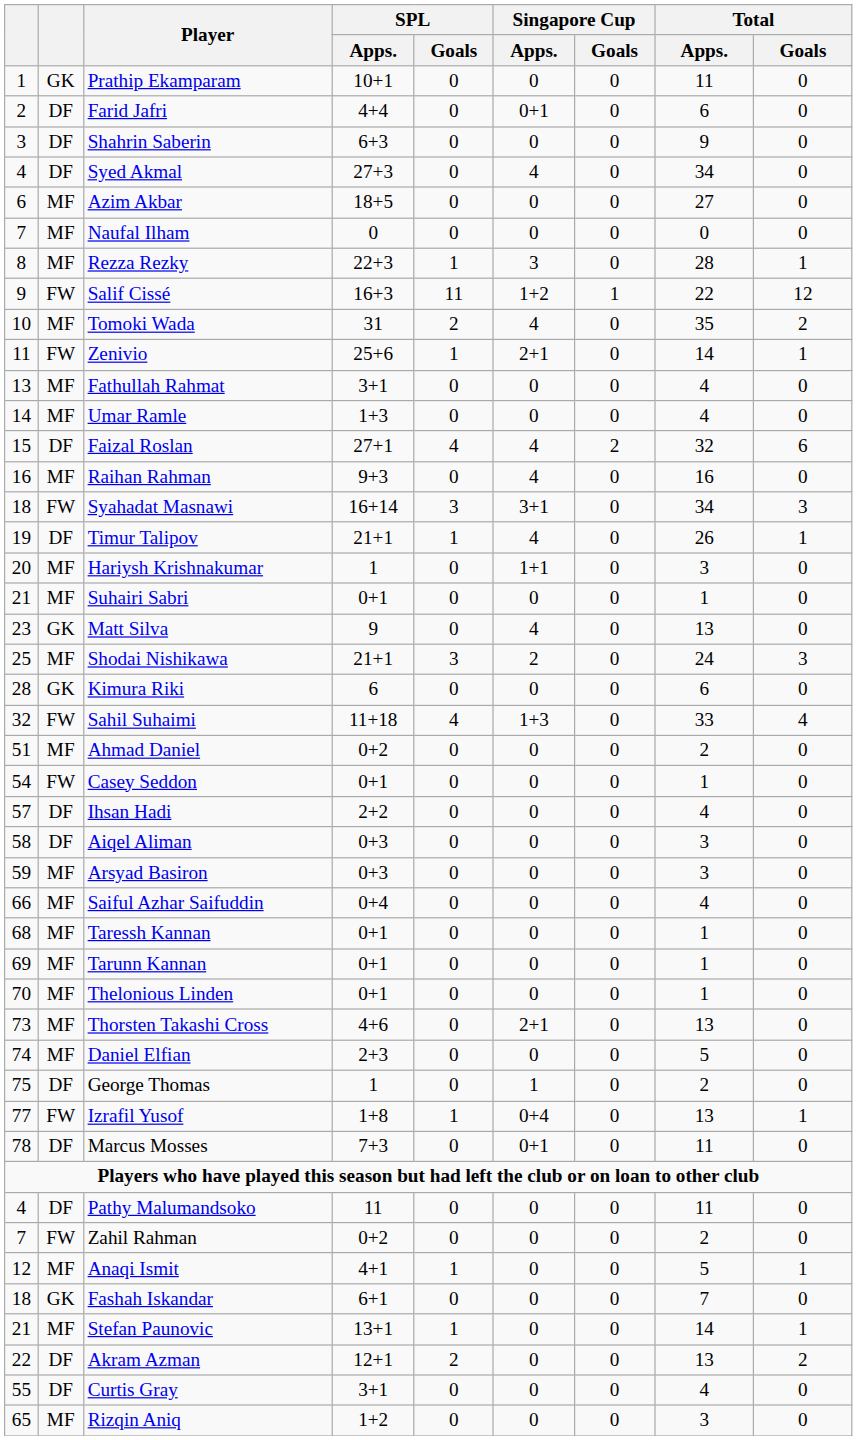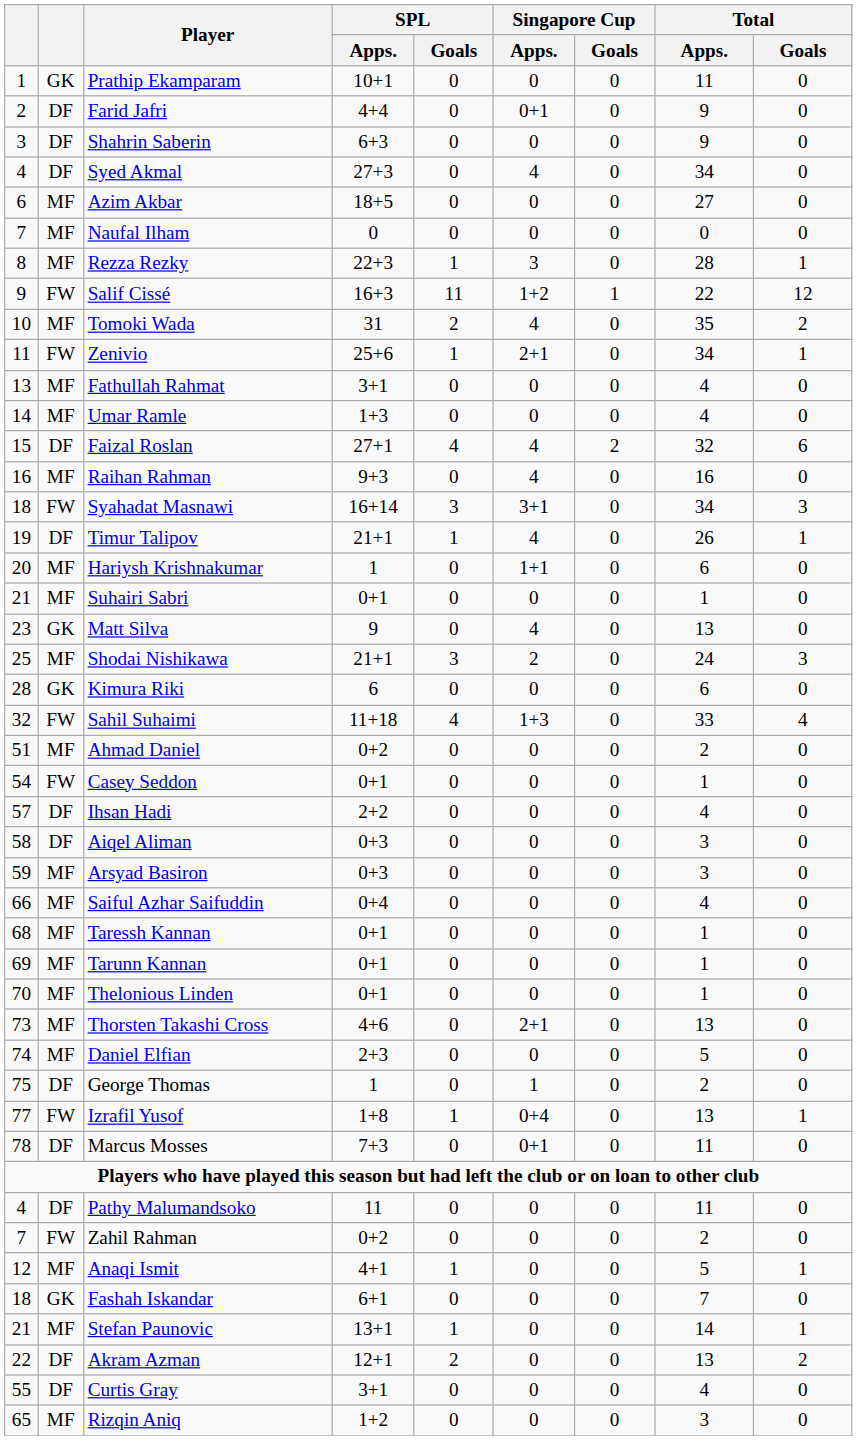Farid Jafri | Total / Apps.: 6 -> 9
Zenivio | Total / Apps.: 14 -> 34
Hariysh Krishnakumar | Total / Apps.: 3 -> 6
